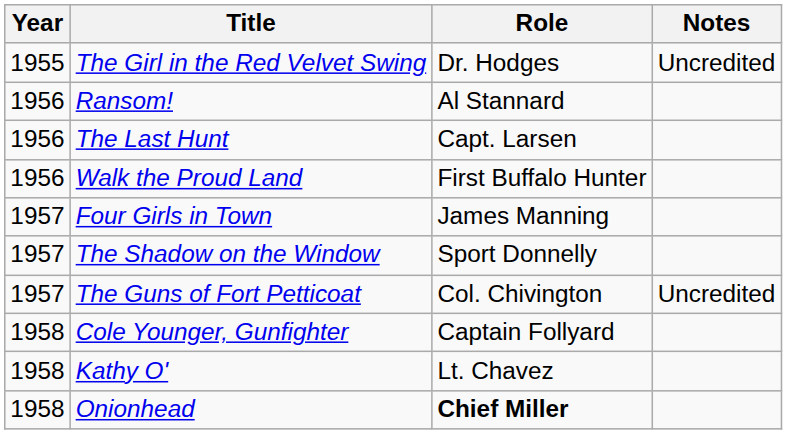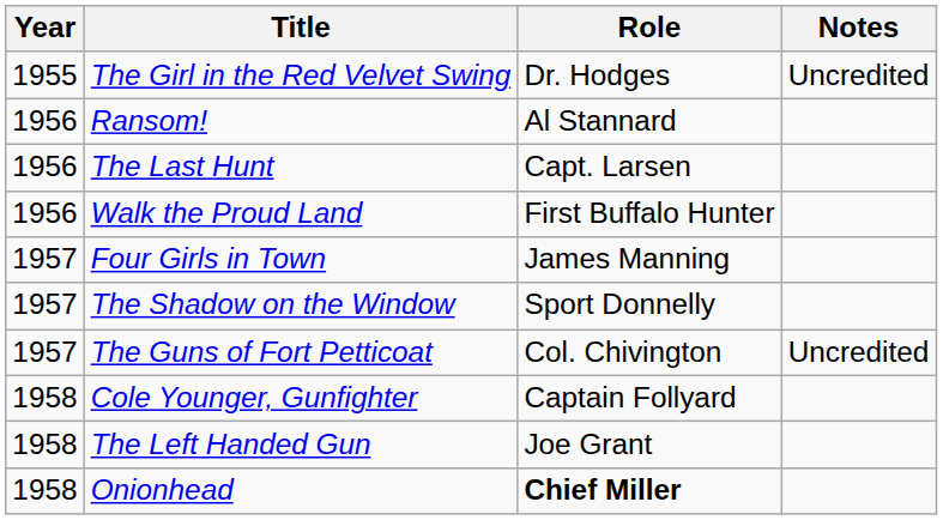+ row: 1958 | The Left Handed Gun | Joe Grant
- row: 1958 | Kathy O' | Lt. Chavez
